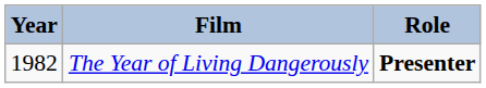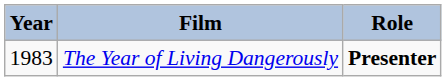The Year of Living Dangerously | Year: 1982 -> 1983
